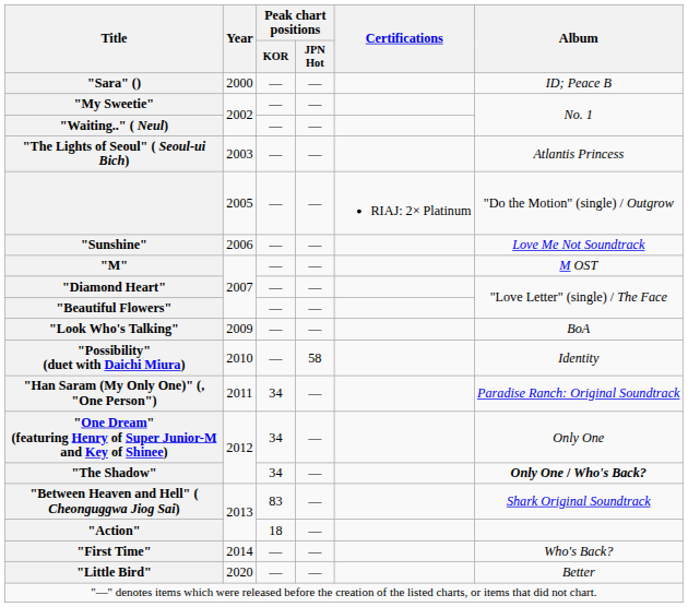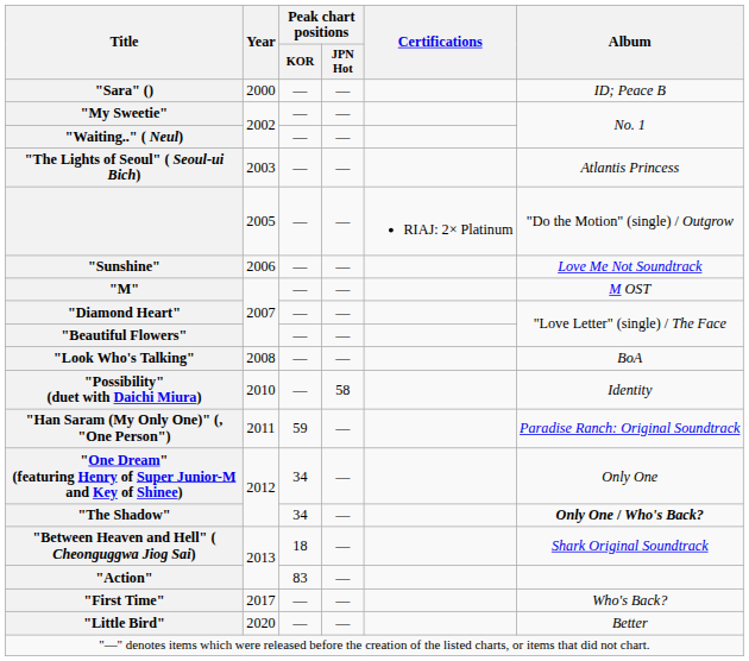"Look Who's Talking" | Year: 2009 -> 2008
"Han Saram (My Only One)" (, "One Person") | Peak chart positions / KOR: 34 -> 59
"Between Heaven and Hell" ( Cheonguggwa Jiog Sai) | Peak chart positions / KOR: 83 -> 18
"Action" | Peak chart positions / KOR: 18 -> 83
"First Time" | Year: 2014 -> 2017
